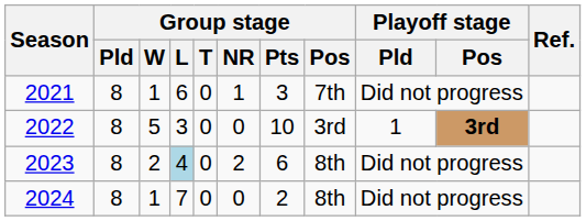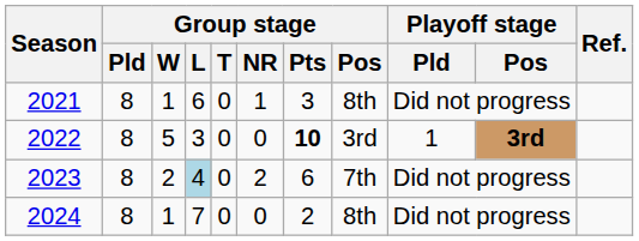2021 | Group stage / Pos: 7th -> 8th
2022 | Group stage / Pts: normal -> bold
2023 | Group stage / Pos: 8th -> 7th
